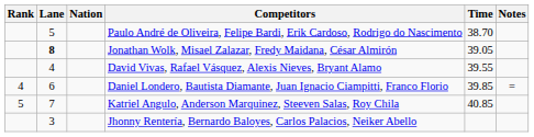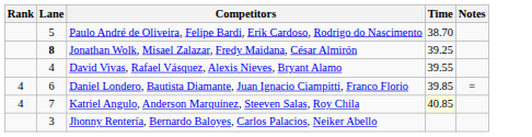- column: Nation
Jonathan Wolk, Misael Zalazar, Fredy Maidana, César Almirón | Time: 39.05 -> 39.25
Katriel Angulo, Anderson Marquinez, Steeven Salas, Roy Chila | Rank: 5 -> 4
Katriel Angulo, Anderson Marquinez, Steeven Salas, Roy Chila | Time: no background -> lightyellow background
